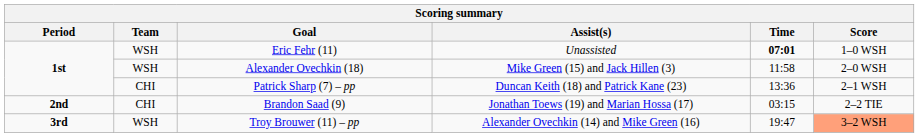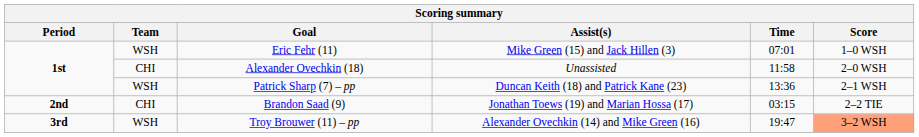Eric Fehr (11) | Assist(s): Unassisted -> Mike Green (15) and Jack Hillen (3)
Eric Fehr (11) | Time: bold -> normal
Alexander Ovechkin (18) | Team: WSH -> CHI
Alexander Ovechkin (18) | Assist(s): Mike Green (15) and Jack Hillen (3) -> Unassisted
Patrick Sharp (7) – pp | Team: CHI -> WSH
